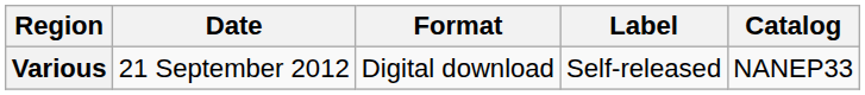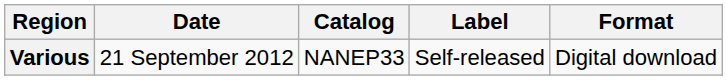columns swapped: Format <-> Catalog
